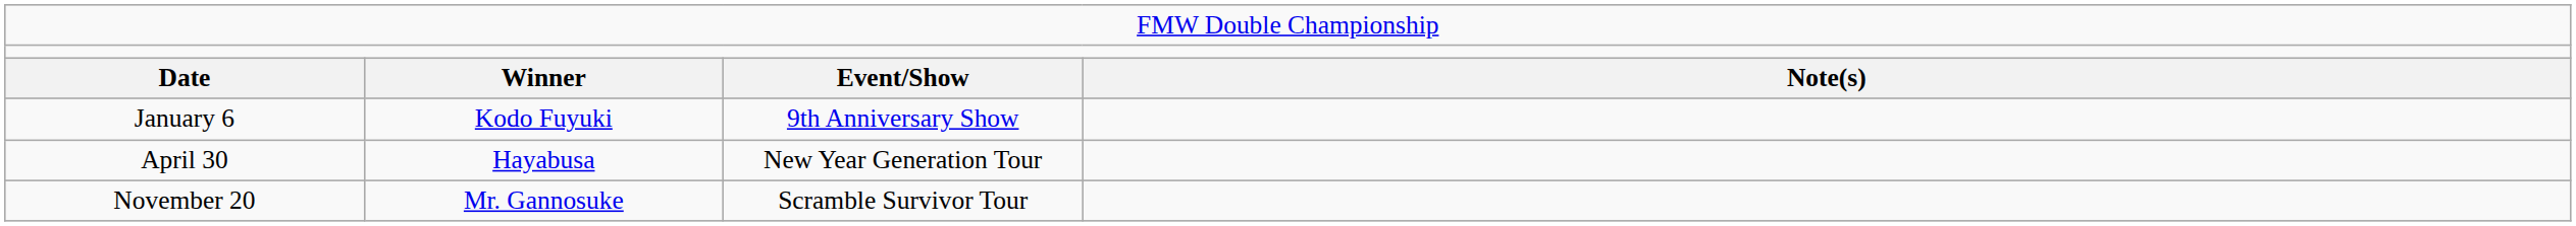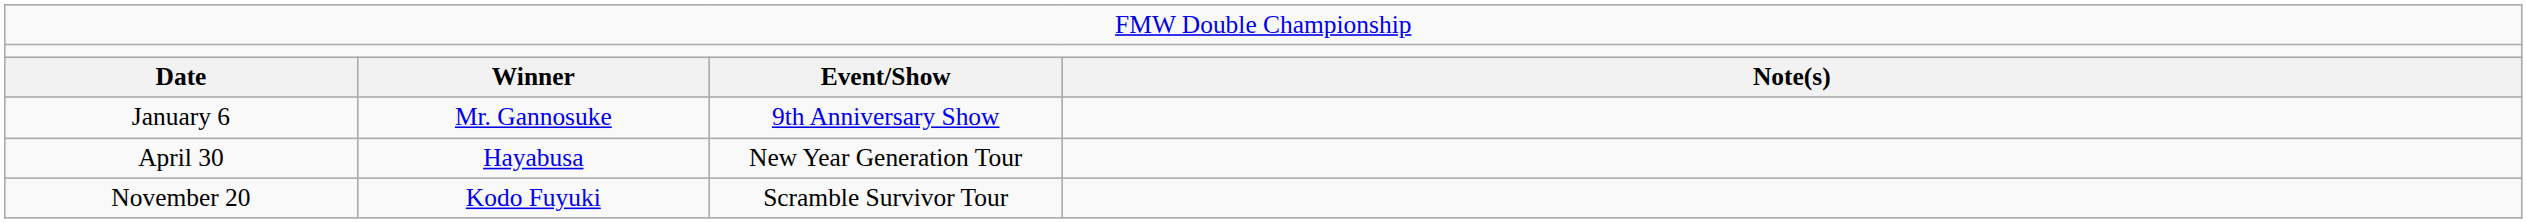January 6 | column 2: Kodo Fuyuki -> Mr. Gannosuke
November 20 | column 2: Mr. Gannosuke -> Kodo Fuyuki
